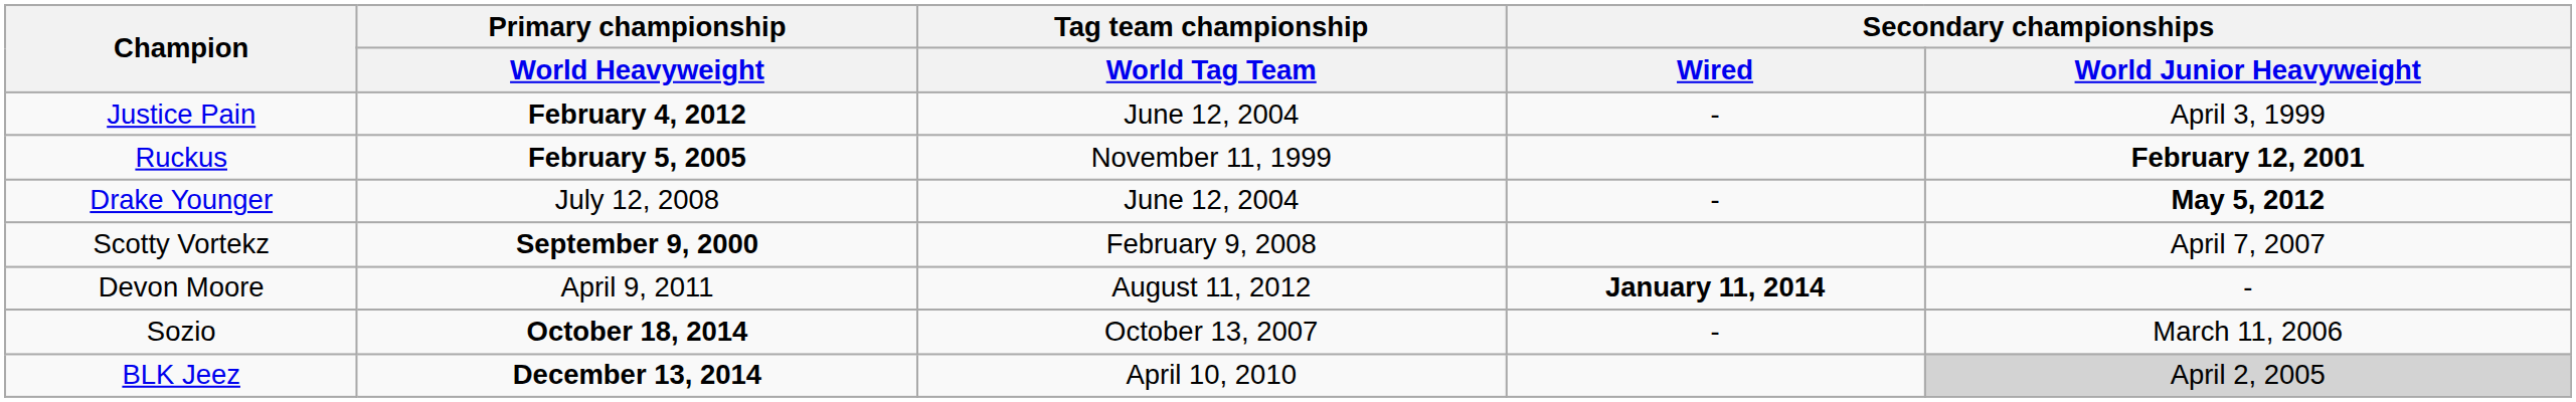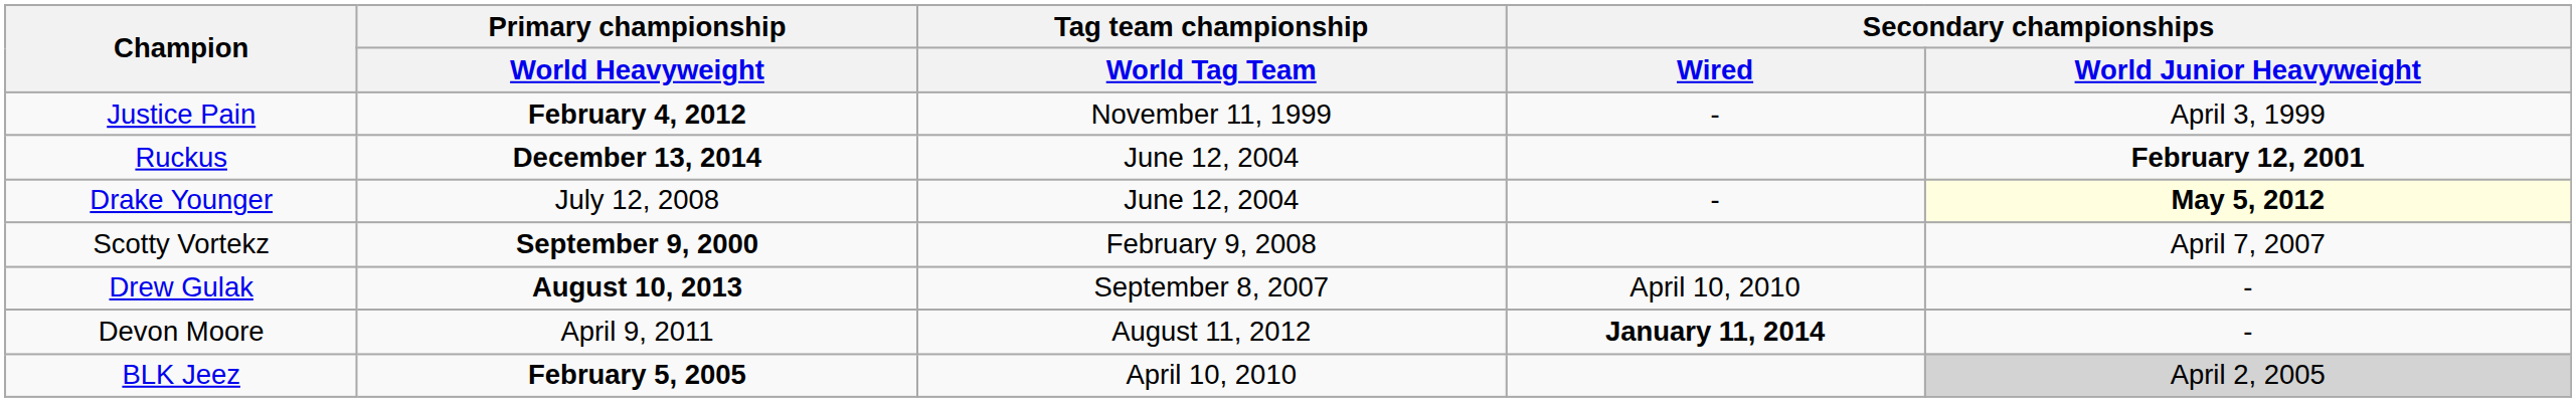Justice Pain | Tag team championship / World Tag Team: June 12, 2004 -> November 11, 1999
Ruckus | Primary championship / World Heavyweight: February 5, 2005 -> December 13, 2014
Ruckus | Tag team championship / World Tag Team: November 11, 1999 -> June 12, 2004
Drake Younger | Secondary championships / World Junior Heavyweight: no background -> lightyellow background
+ row: Drew Gulak | August 10, 2013 | September 8, 2007 | April 10, 2010 | -
- row: Sozio | October 18, 2014 | October 13, 2007 | - | March 11, 2006
BLK Jeez | Primary championship / World Heavyweight: December 13, 2014 -> February 5, 2005
